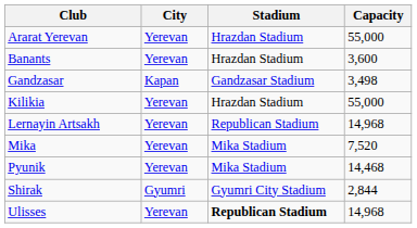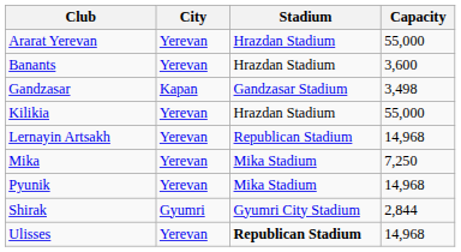Mika | Capacity: 7,520 -> 7,250
Pyunik | Capacity: 14,468 -> 14,968
